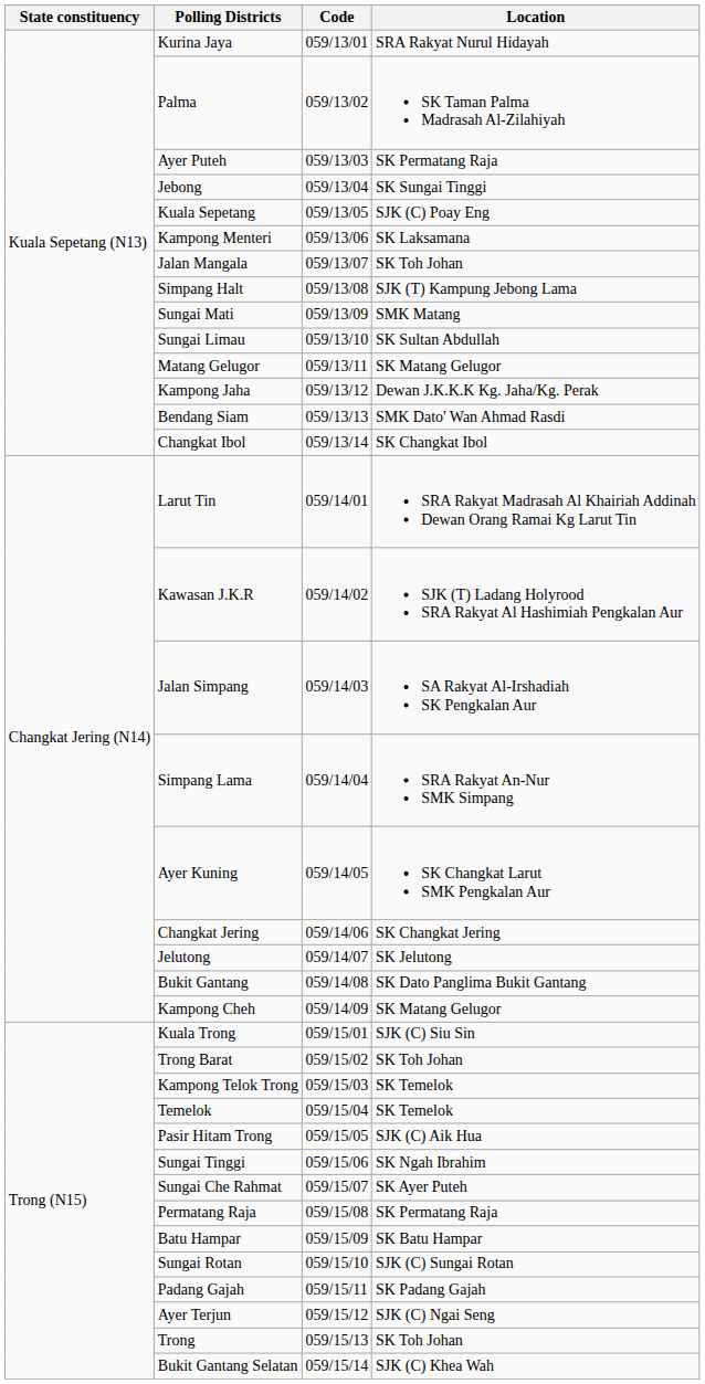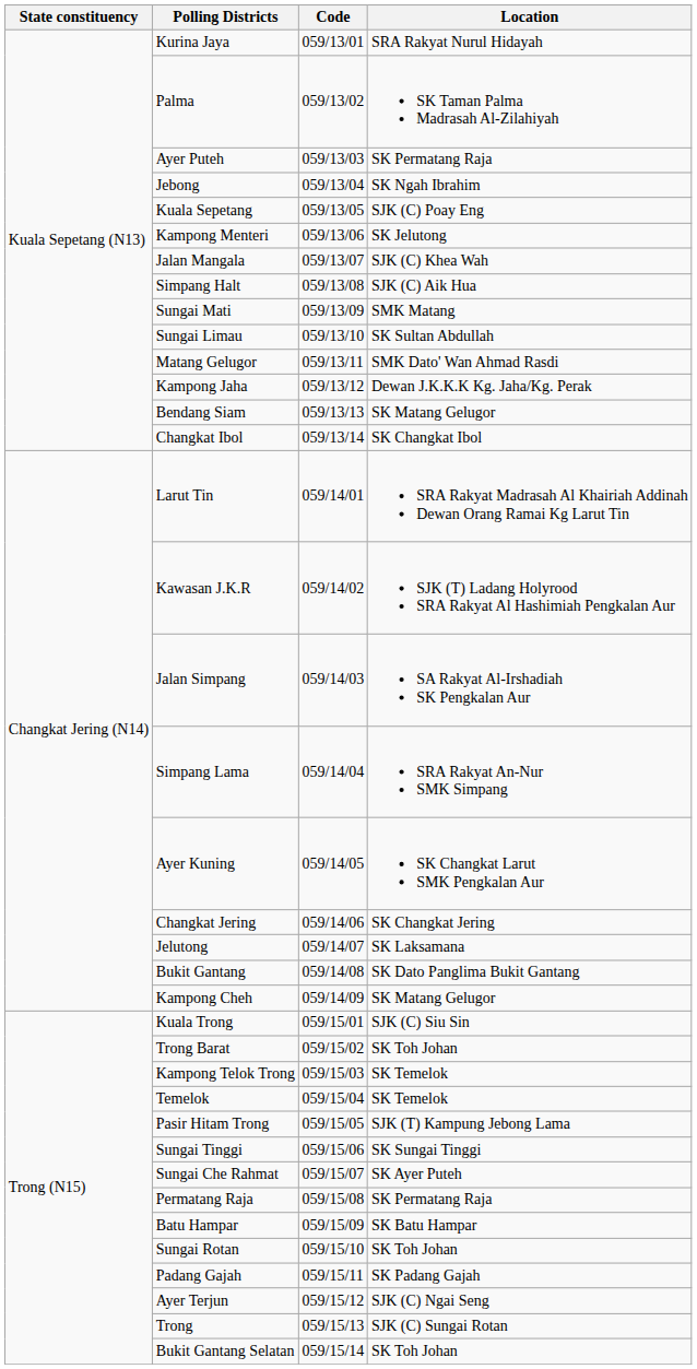Jebong | Location: SK Sungai Tinggi -> SK Ngah Ibrahim
Kampong Menteri | Location: SK Laksamana -> SK Jelutong
Jalan Mangala | Location: SK Toh Johan -> SJK (C) Khea Wah
Simpang Halt | Location: SJK (T) Kampung Jebong Lama -> SJK (C) Aik Hua
Matang Gelugor | Location: SK Matang Gelugor -> SMK Dato' Wan Ahmad Rasdi
Bendang Siam | Location: SMK Dato' Wan Ahmad Rasdi -> SK Matang Gelugor
Jelutong | Location: SK Jelutong -> SK Laksamana
Pasir Hitam Trong | Location: SJK (C) Aik Hua -> SJK (T) Kampung Jebong Lama
Sungai Tinggi | Location: SK Ngah Ibrahim -> SK Sungai Tinggi
Sungai Rotan | Location: SJK (C) Sungai Rotan -> SK Toh Johan
Trong | Location: SK Toh Johan -> SJK (C) Sungai Rotan
Bukit Gantang Selatan | Location: SJK (C) Khea Wah -> SK Toh Johan
